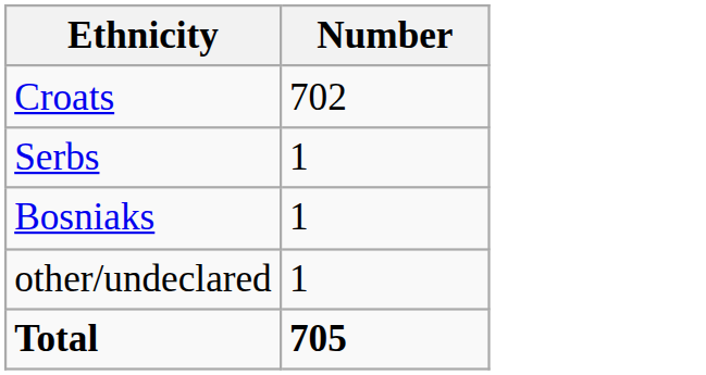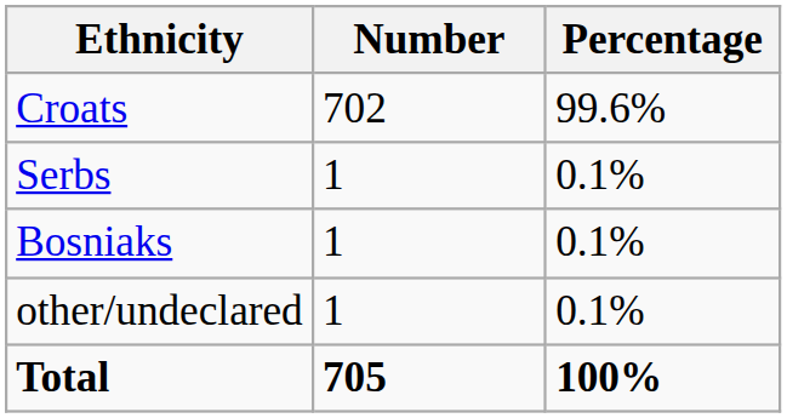+ column: Percentage | 99.6% | 0.1% | 0.1% | 0.1% | 100%
